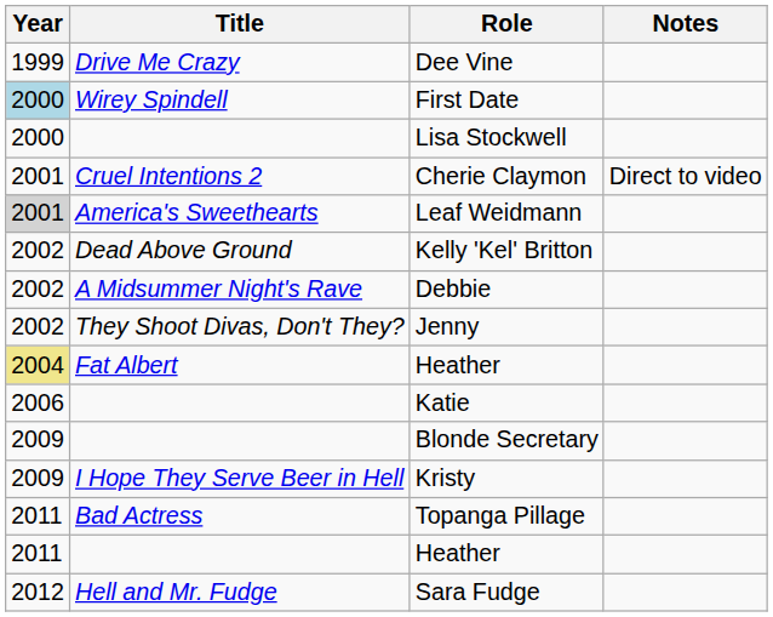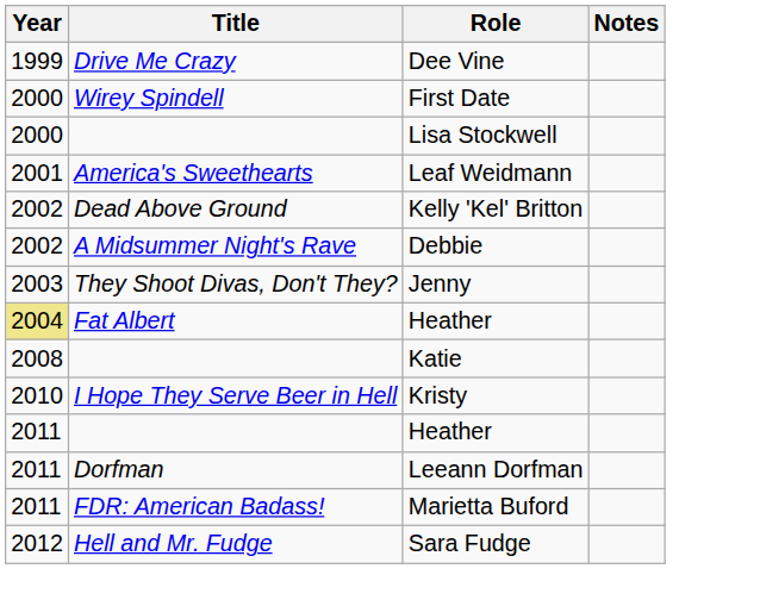First Date | Year: lightblue background -> no background
- row: 2001 | Cruel Intentions 2 | Cherie Claymon | Direct to video
Leaf Weidmann | Year: lightgrey background -> no background
Jenny | Year: 2002 -> 2003
Katie | Year: 2006 -> 2008
- row: 2009 | Blonde Secretary
Kristy | Year: 2009 -> 2010
- row: 2011 | Bad Actress | Topanga Pillage
+ row: 2011 | Dorfman | Leeann Dorfman
+ row: 2011 | FDR: American Badass! | Marietta Buford
